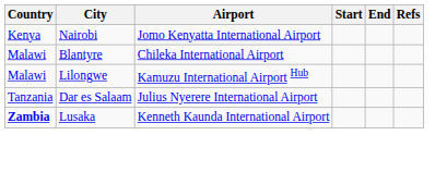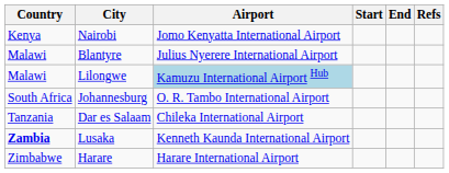Blantyre | Airport: Chileka International Airport -> Julius Nyerere International Airport
Lilongwe | Airport: no background -> lightblue background
+ row: South Africa | Johannesburg | O. R. Tambo International Airport
Dar es Salaam | Airport: Julius Nyerere International Airport -> Chileka International Airport
+ row: Zimbabwe | Harare | Harare International Airport
